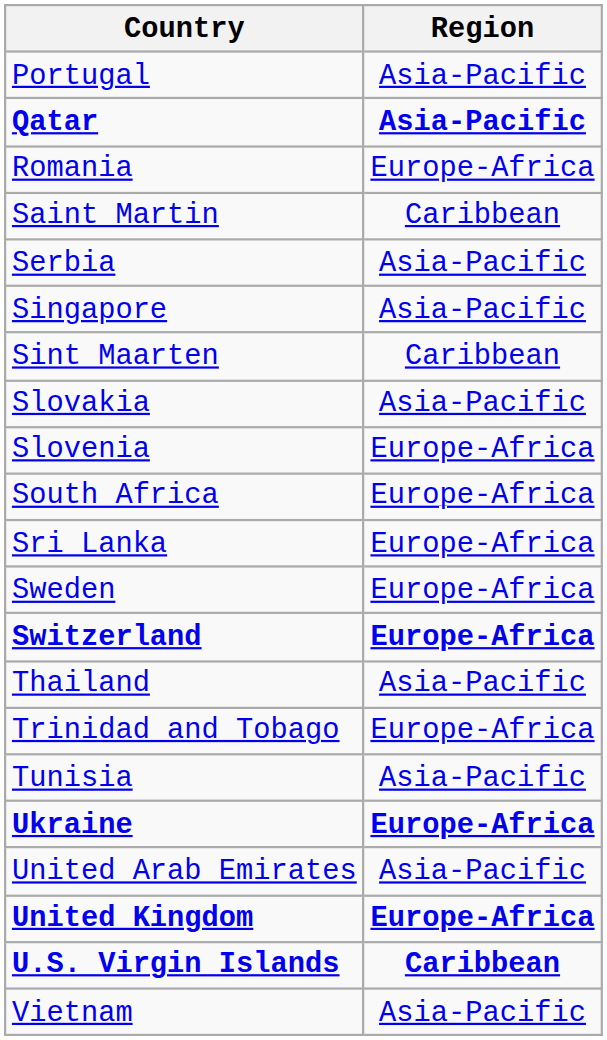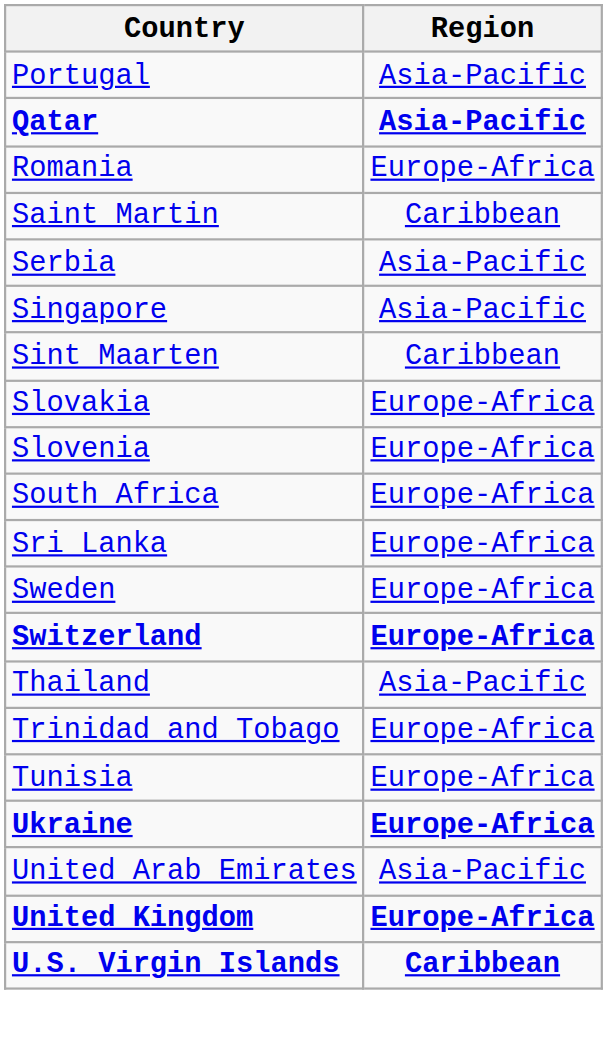Slovakia | Region: Asia-Pacific -> Europe-Africa
Tunisia | Region: Asia-Pacific -> Europe-Africa
- row: Vietnam | Asia-Pacific
